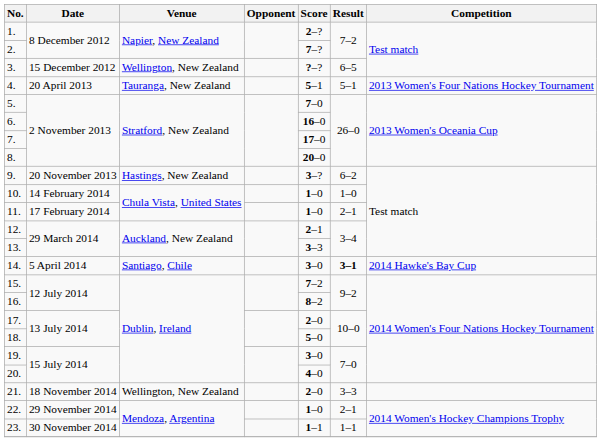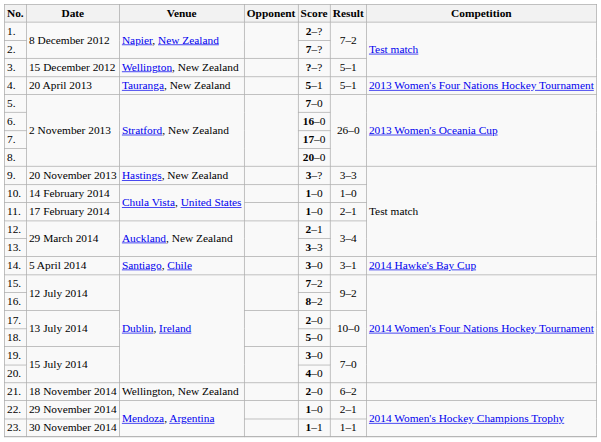3. | Result: 6–5 -> 5–1
9. | Result: 6–2 -> 3–3
14. | Result: bold -> normal
21. | Result: 3–3 -> 6–2
